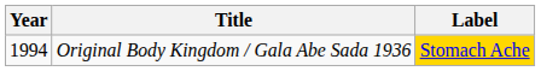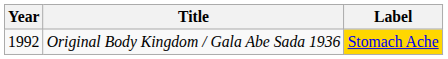Original Body Kingdom / Gala Abe Sada 1936 | Year: 1994 -> 1992
